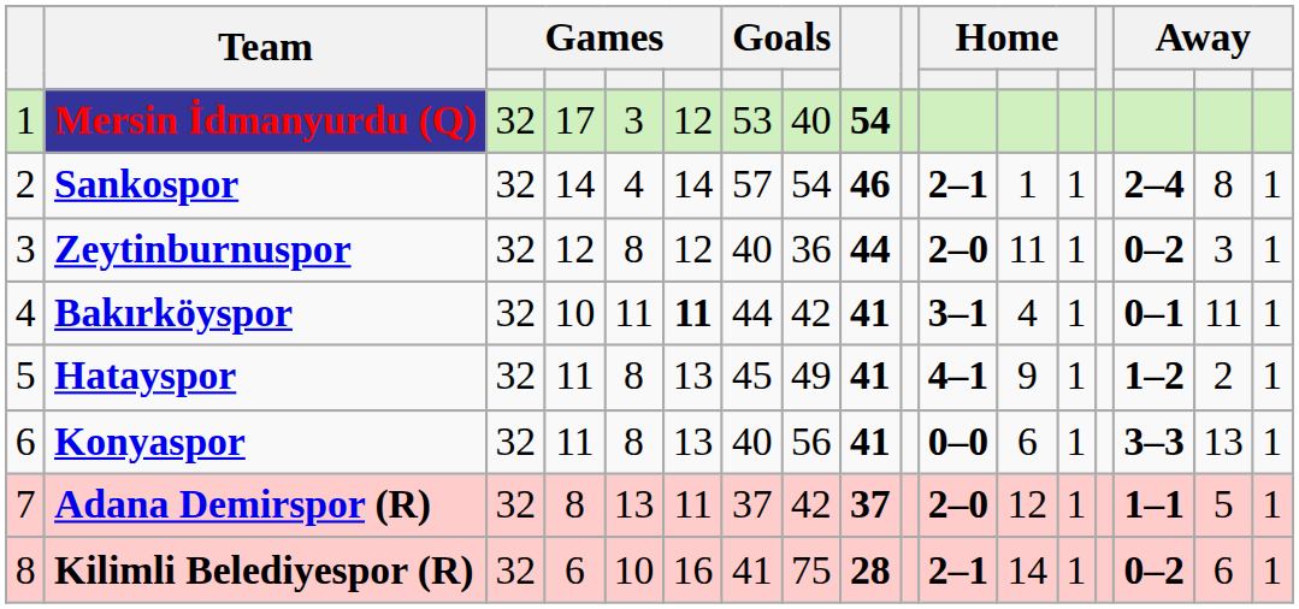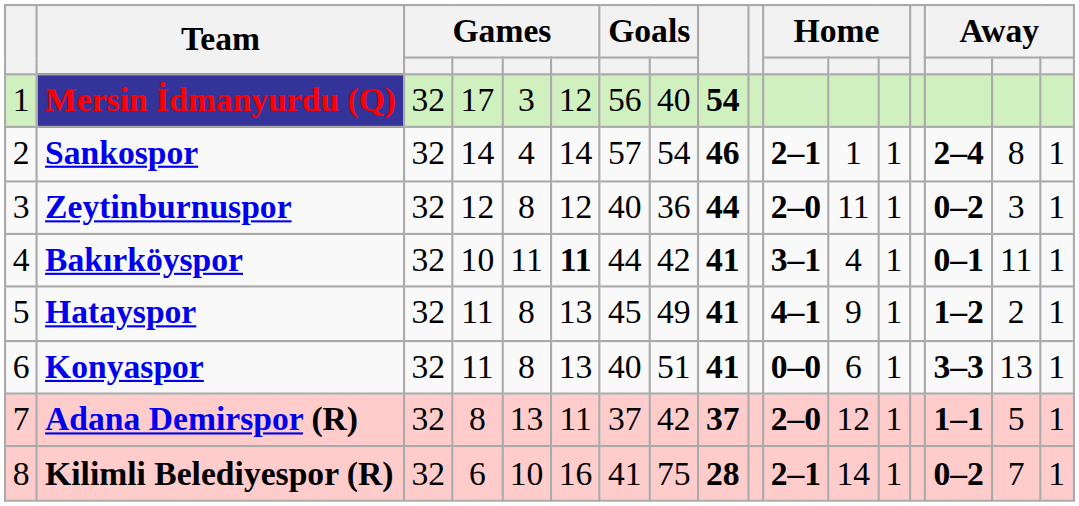Mersin İdmanyurdu (Q) | column 7: 53 -> 56
Konyaspor | column 8: 56 -> 51
Kilimli Belediyespor (R) | column 16: 6 -> 7
